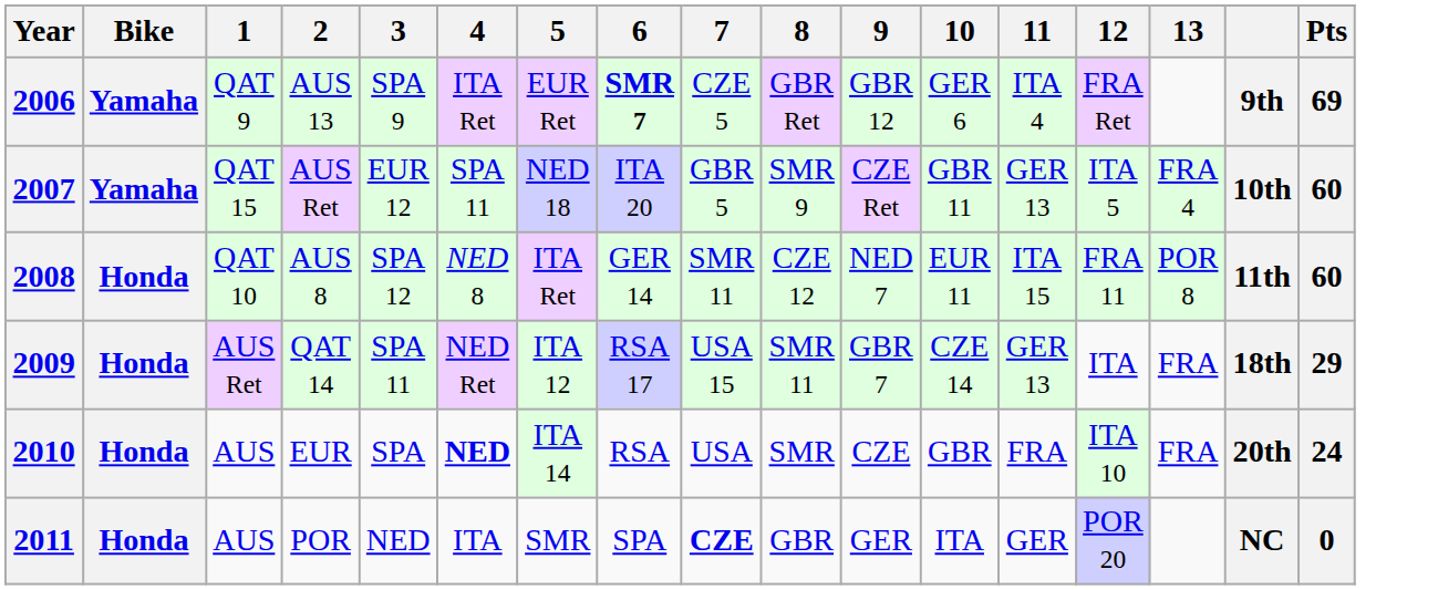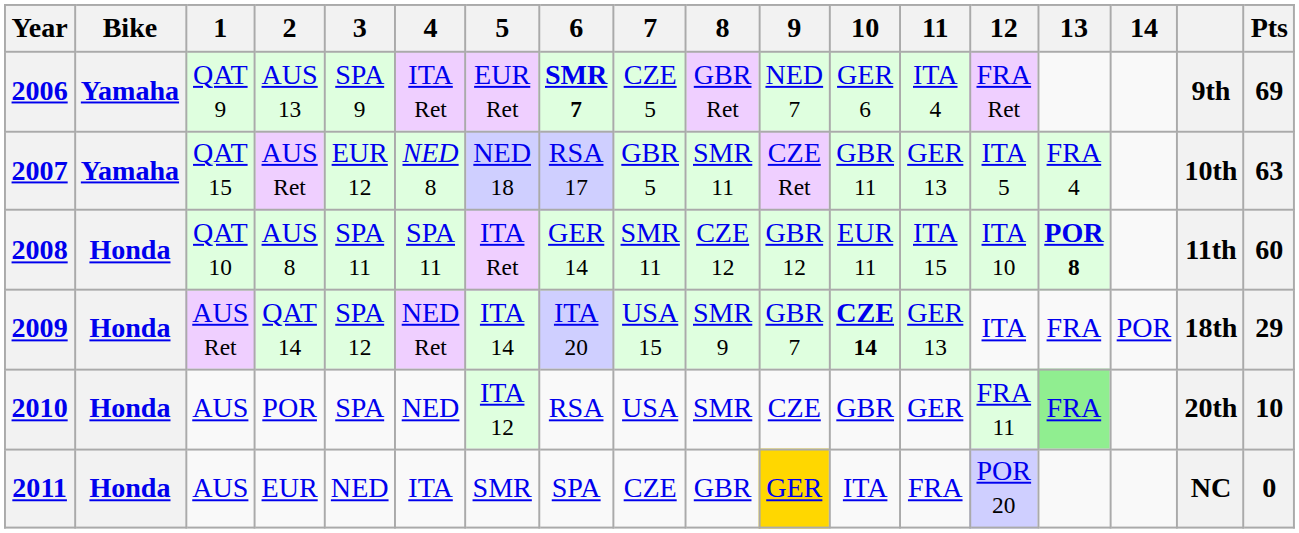+ column: 14 | POR
2006 | 9: GBR 12 -> NED 7
2007 | 4: SPA 11 -> NED 8
2007 | 6: ITA 20 -> RSA 17
2007 | 8: SMR 9 -> SMR 11
2007 | Pts: 60 -> 63
2008 | 3: SPA 12 -> SPA 11
2008 | 4: NED 8 -> SPA 11
2008 | 9: NED 7 -> GBR 12
2008 | 12: FRA 11 -> ITA 10
2008 | 13: normal -> bold
2009 | 3: SPA 11 -> SPA 12
2009 | 5: ITA 12 -> ITA 14
2009 | 6: RSA 17 -> ITA 20
2009 | 8: SMR 11 -> SMR 9
2009 | 10: normal -> bold
2010 | 2: EUR -> POR
2010 | 4: bold -> normal
2010 | 5: ITA 14 -> ITA 12
2010 | 11: FRA -> GER
2010 | 12: ITA 10 -> FRA 11
2010 | 13: no background -> lightgreen background
2010 | Pts: 24 -> 10
2011 | 2: POR -> EUR
2011 | 7: bold -> normal
2011 | 9: no background -> gold background
2011 | 11: GER -> FRA
